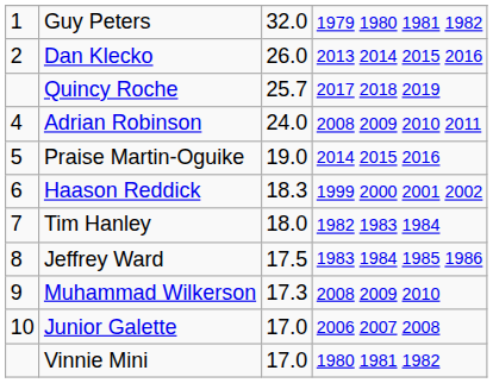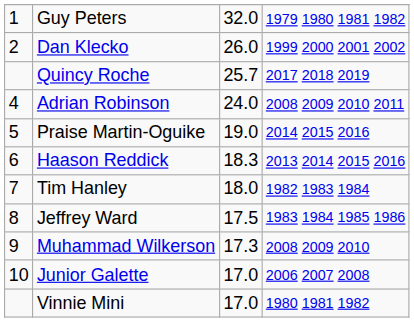Dan Klecko | column 4: 2013 2014 2015 2016 -> 1999 2000 2001 2002
Haason Reddick | column 4: 1999 2000 2001 2002 -> 2013 2014 2015 2016
